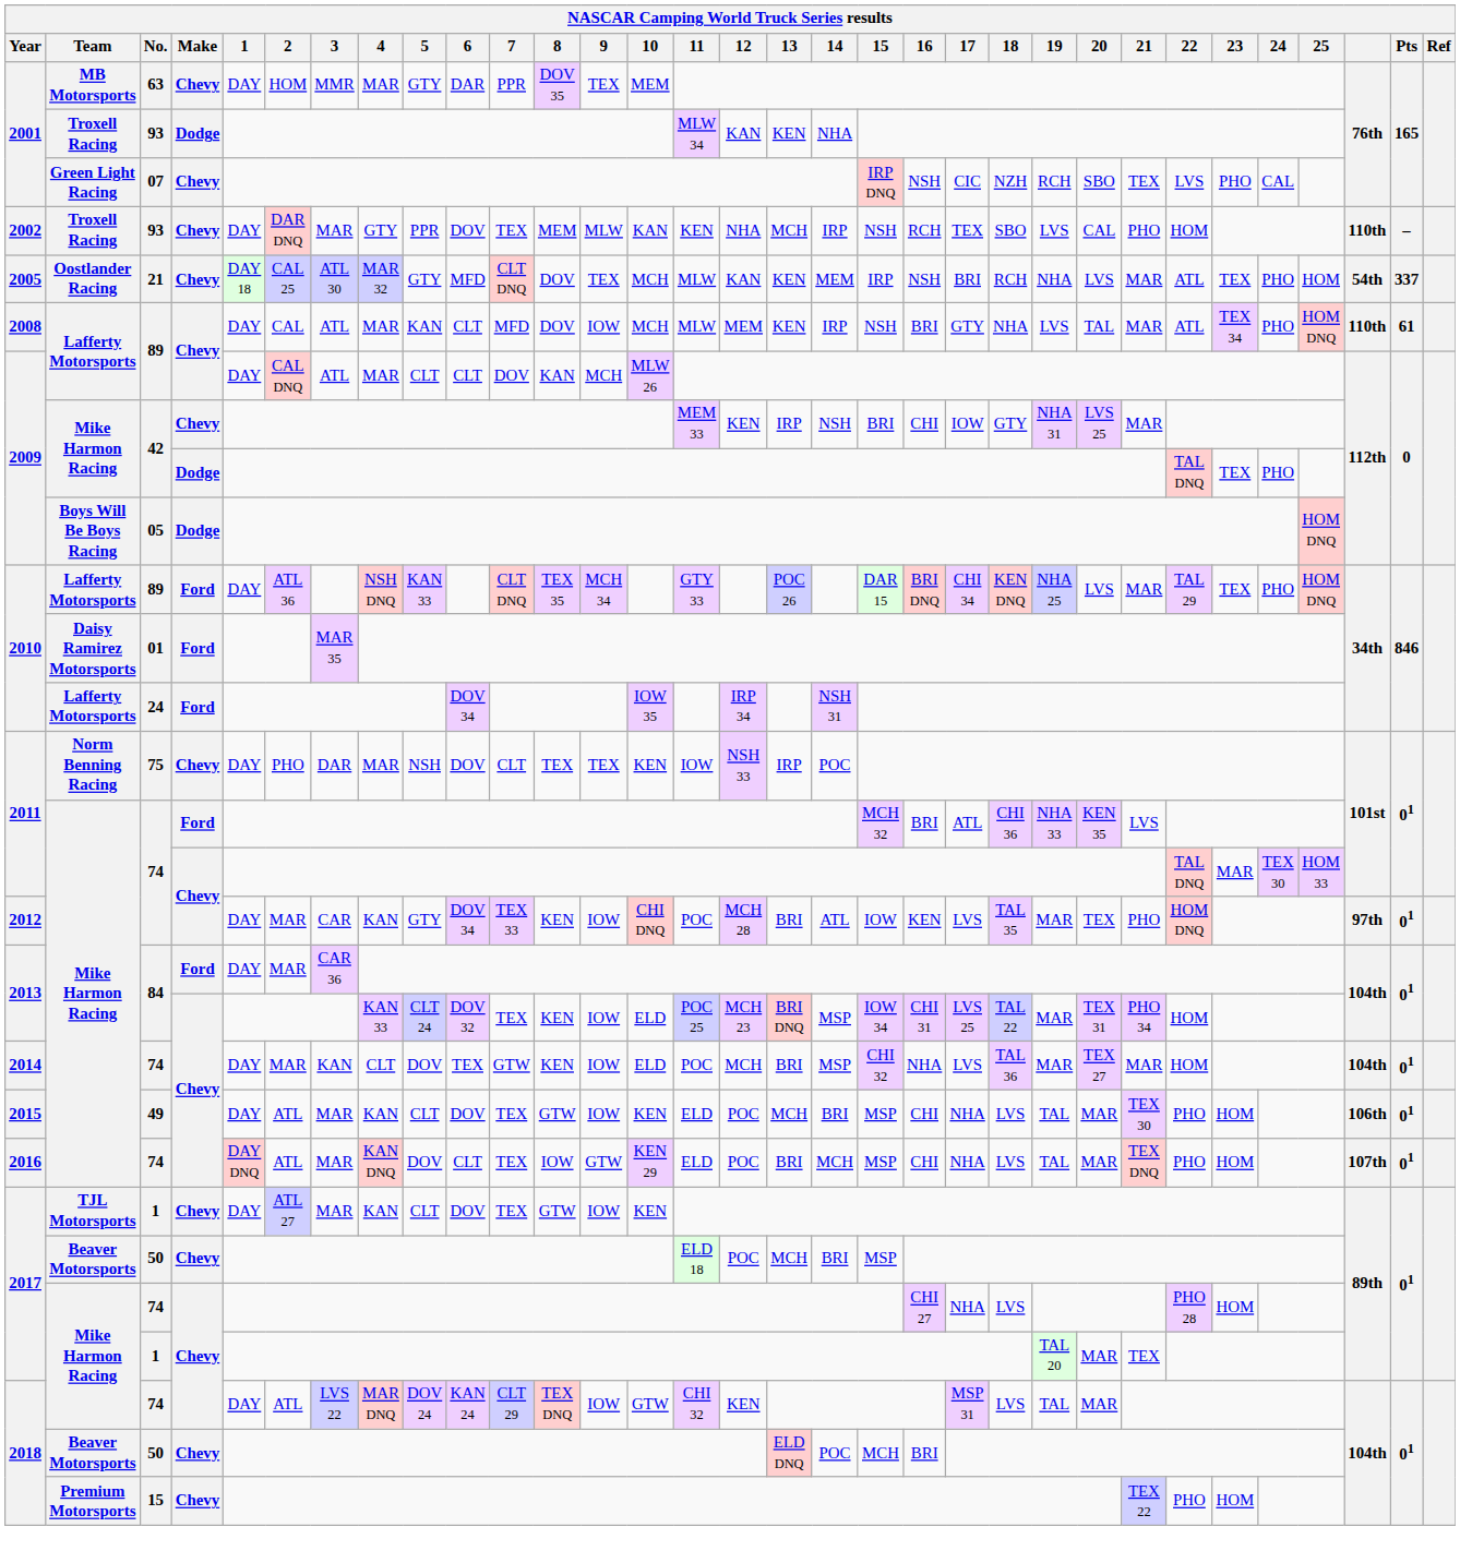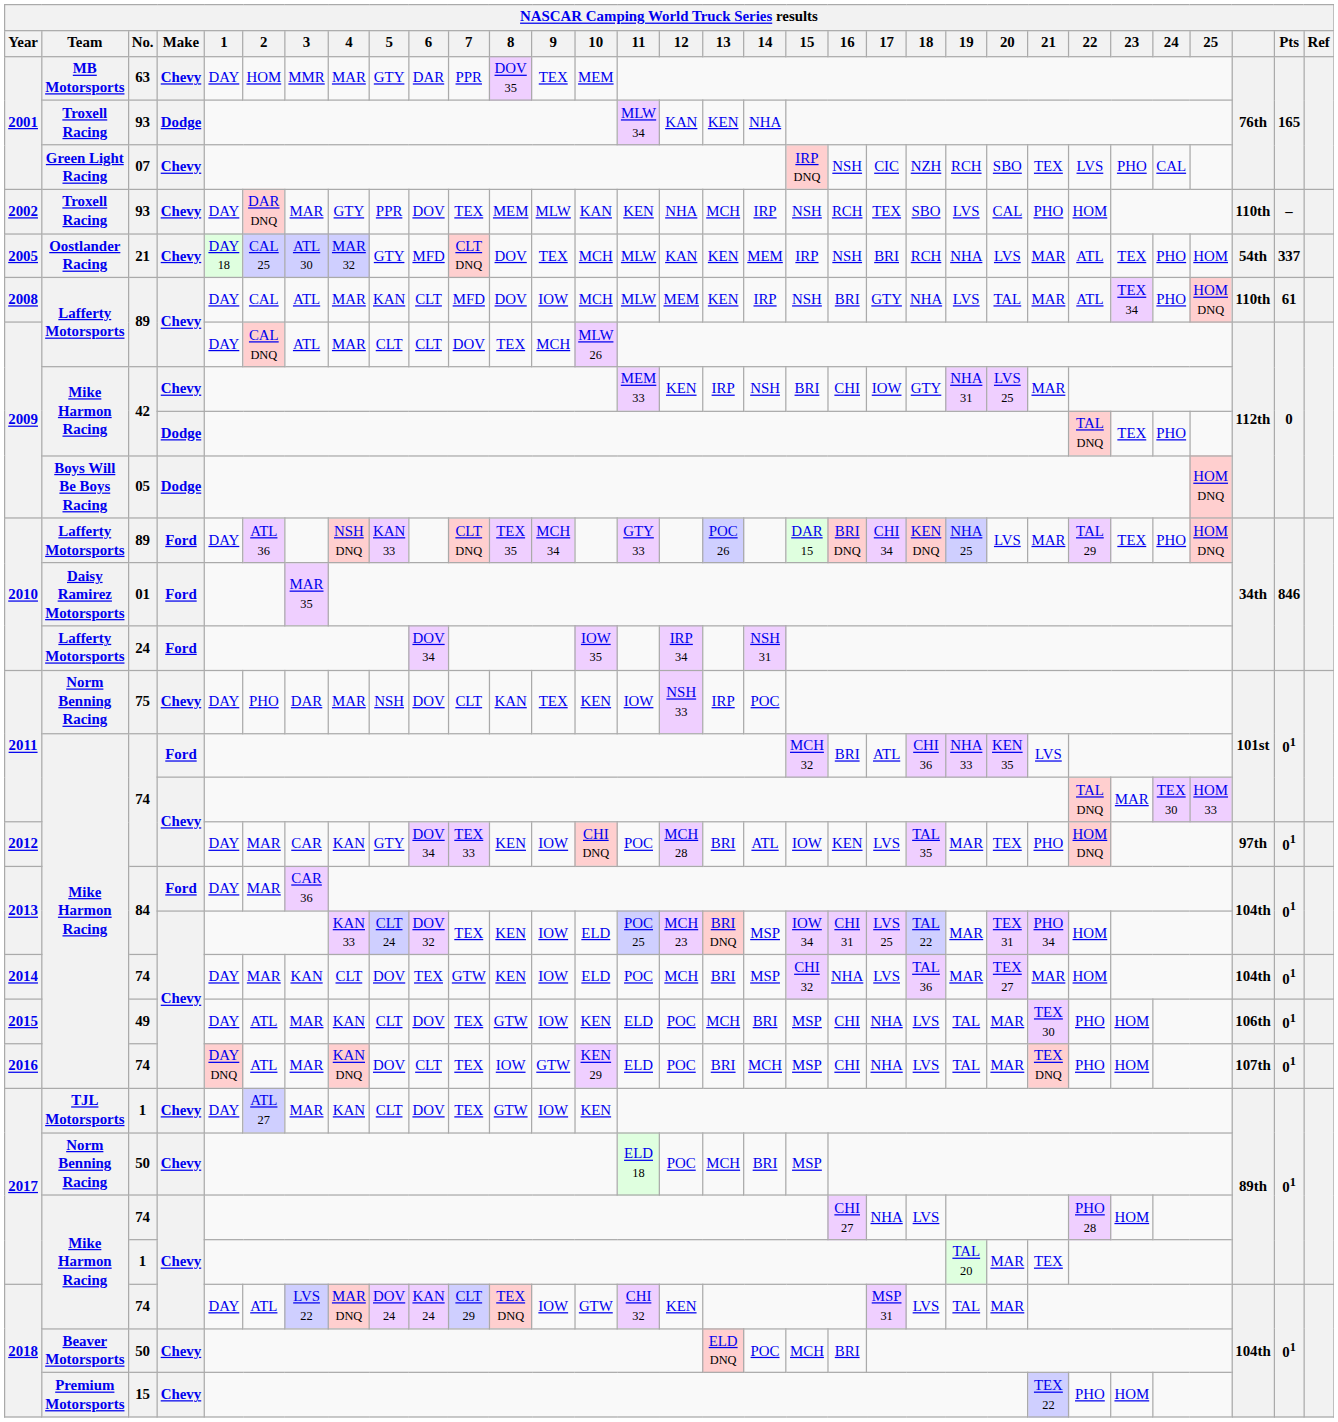2009 / 89 | 8: KAN -> TEX
75 | 8: TEX -> KAN
2017 / 50 | Team: Beaver Motorsports -> Norm Benning Racing
